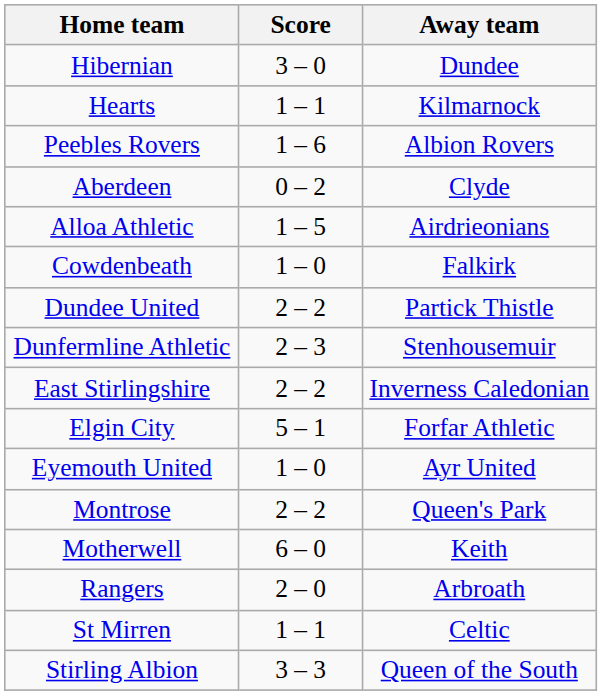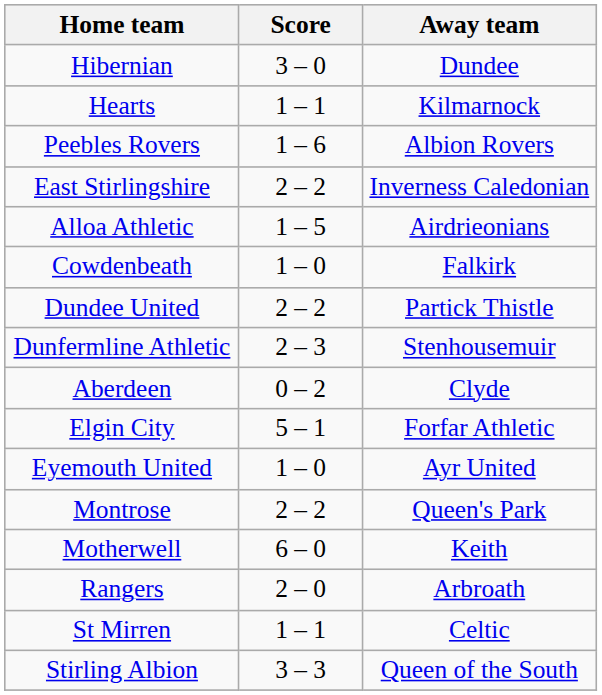rows swapped: Aberdeen <-> East Stirlingshire
